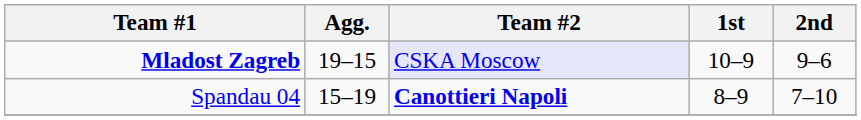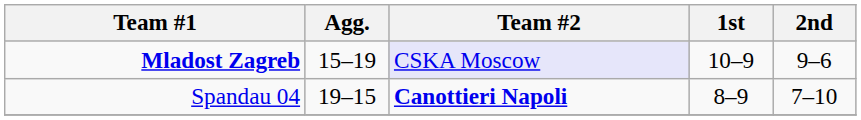Mladost Zagreb | Agg.: 19–15 -> 15–19
Spandau 04 | Agg.: 15–19 -> 19–15
